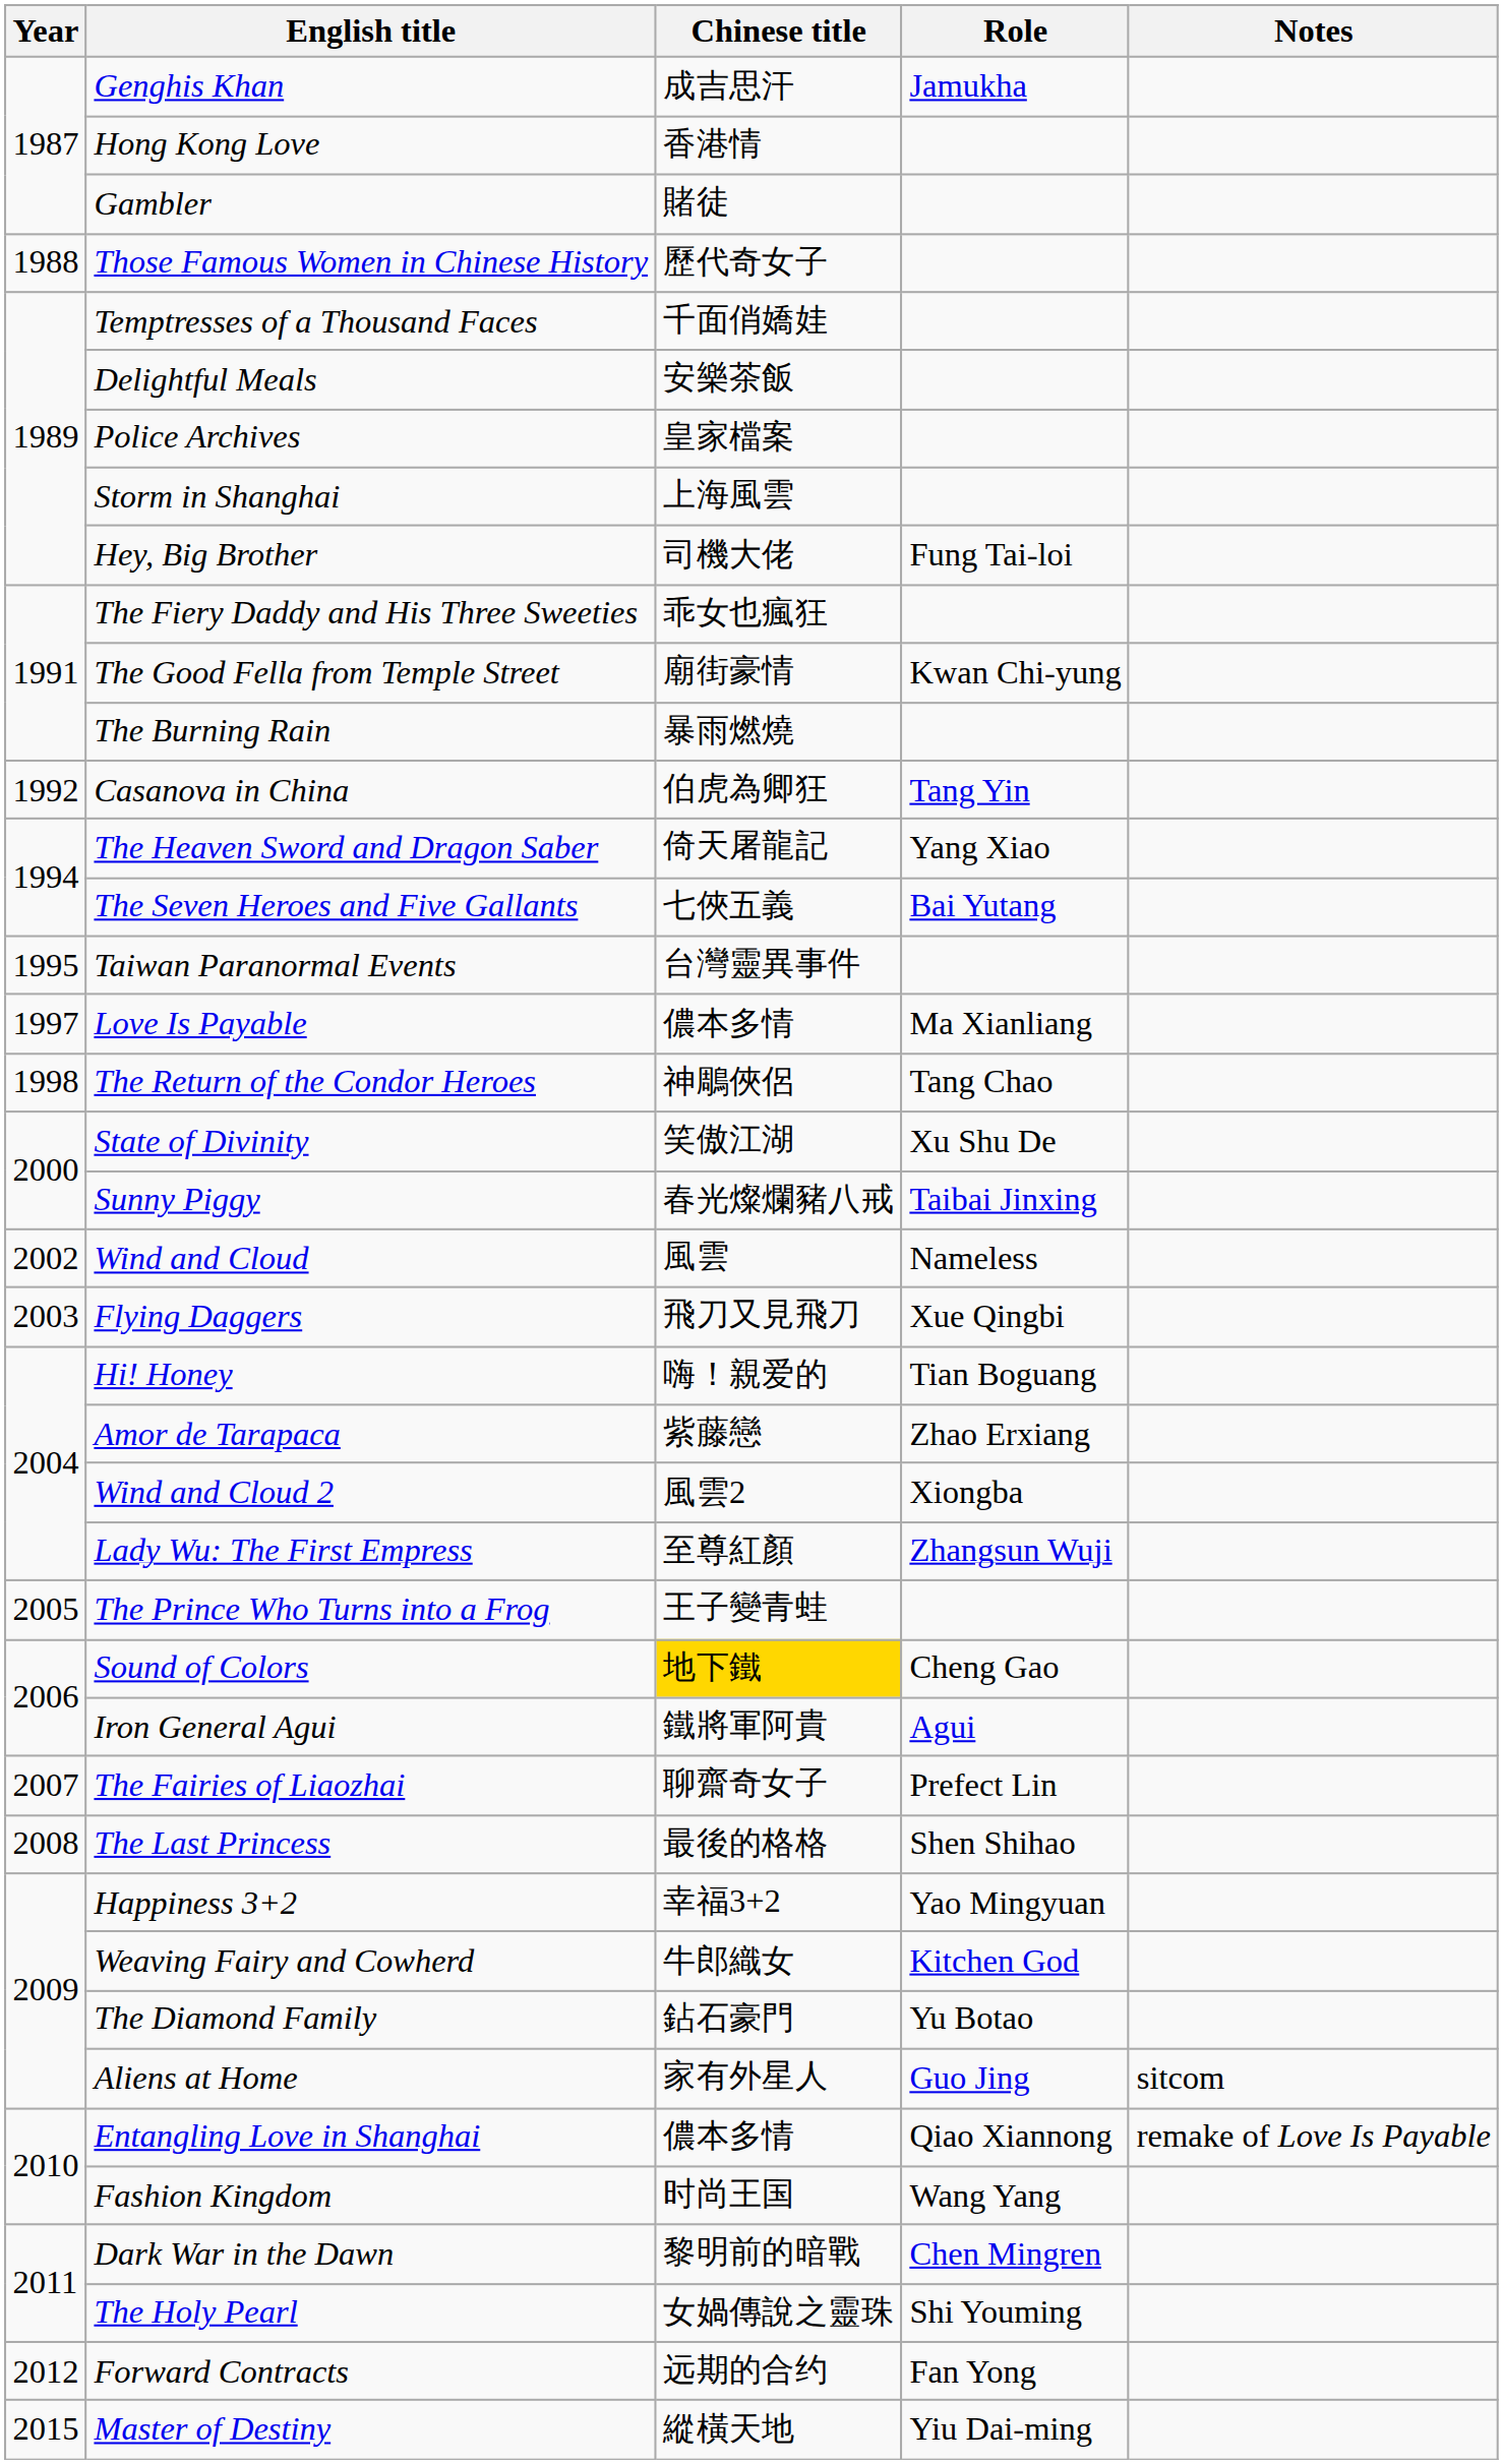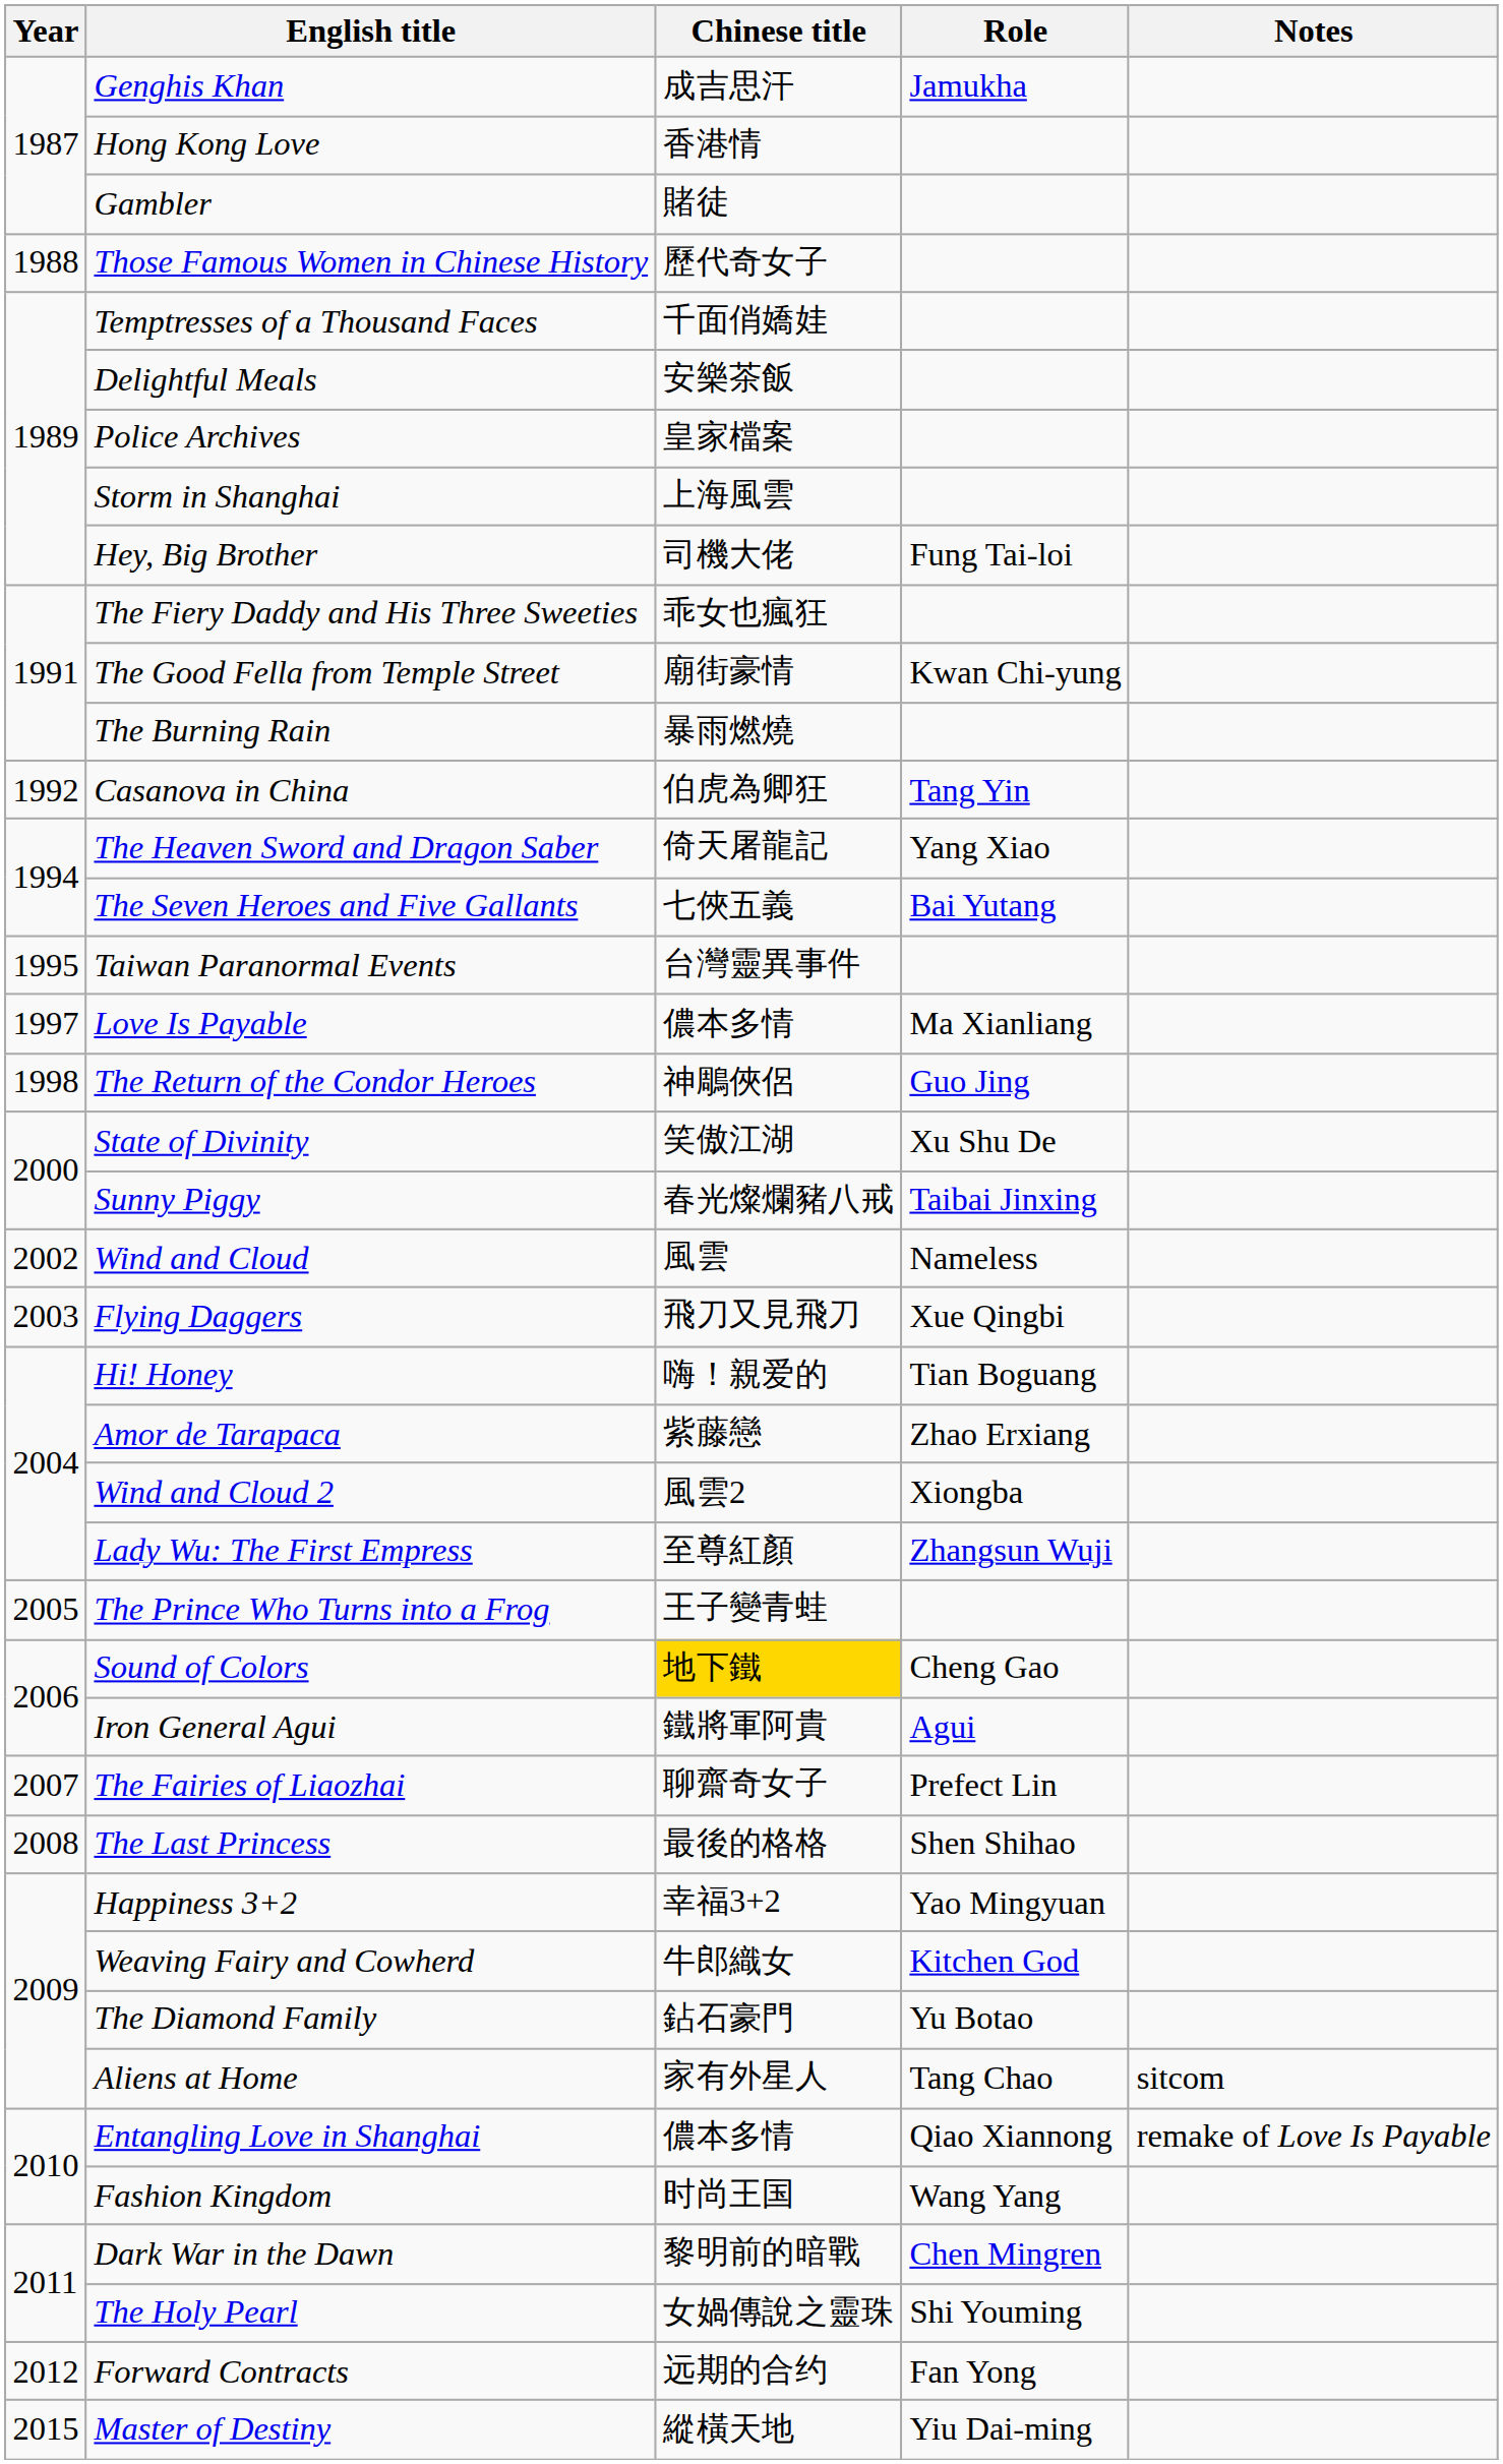The Return of the Condor Heroes | Role: Tang Chao -> Guo Jing
Aliens at Home | Role: Guo Jing -> Tang Chao
